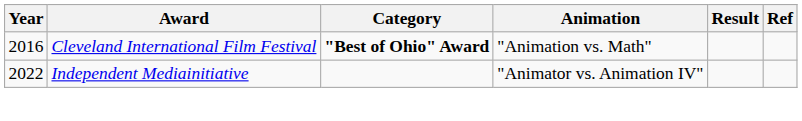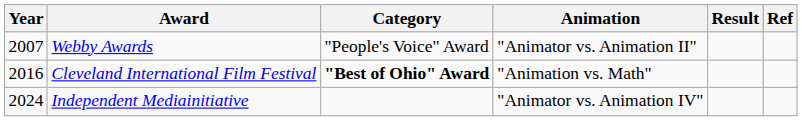+ row: 2007 | Webby Awards | "People's Voice" Award | "Animator vs. Animation II"
Independent Mediainitiative | Year: 2022 -> 2024
